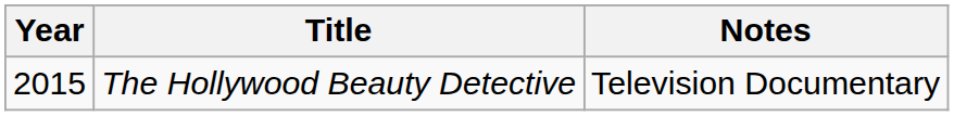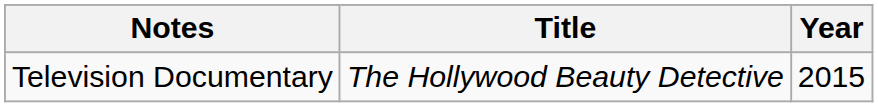columns swapped: Year <-> Notes
